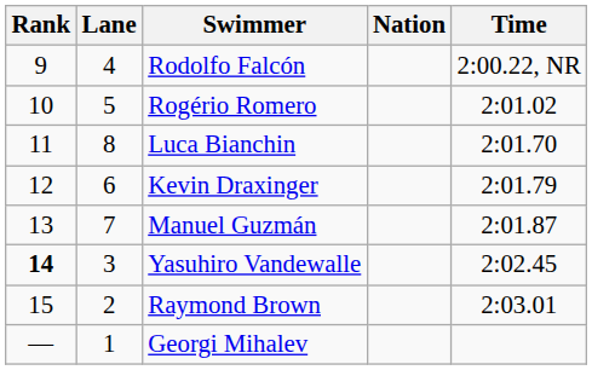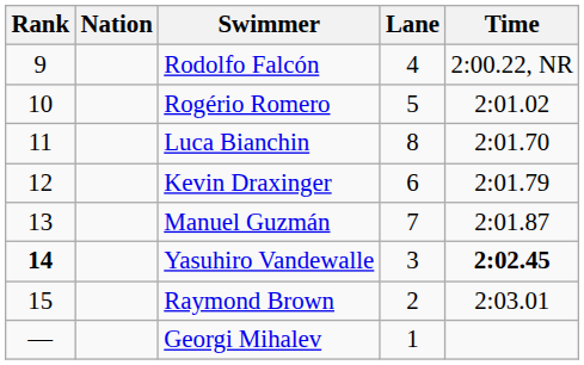columns swapped: Lane <-> Nation
Yasuhiro Vandewalle | Time: normal -> bold
